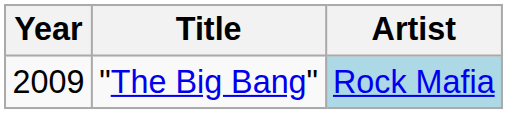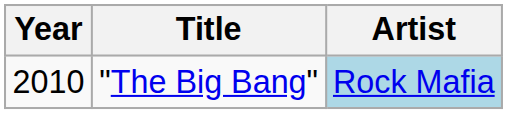"The Big Bang" | Year: 2009 -> 2010
